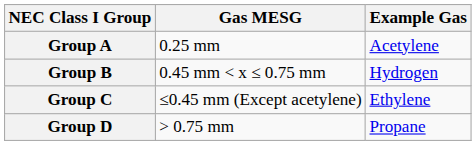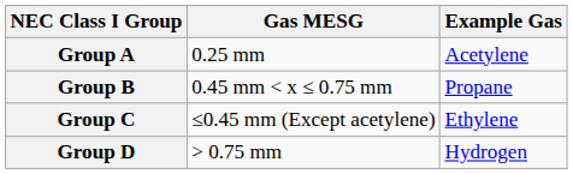Group B | Example Gas: Hydrogen -> Propane
Group D | Example Gas: Propane -> Hydrogen
